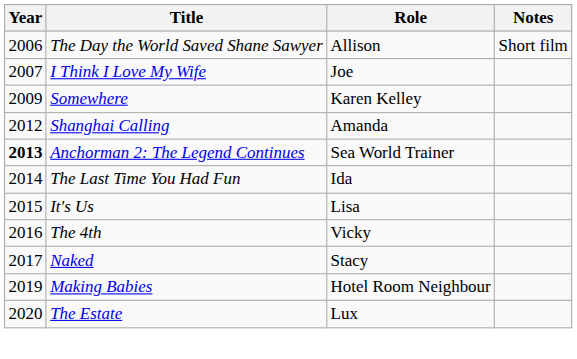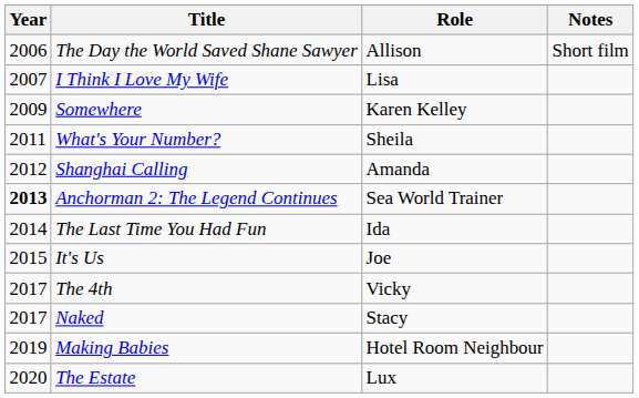I Think I Love My Wife | Role: Joe -> Lisa
+ row: 2011 | What's Your Number? | Sheila
It's Us | Role: Lisa -> Joe
The 4th | Year: 2016 -> 2017
